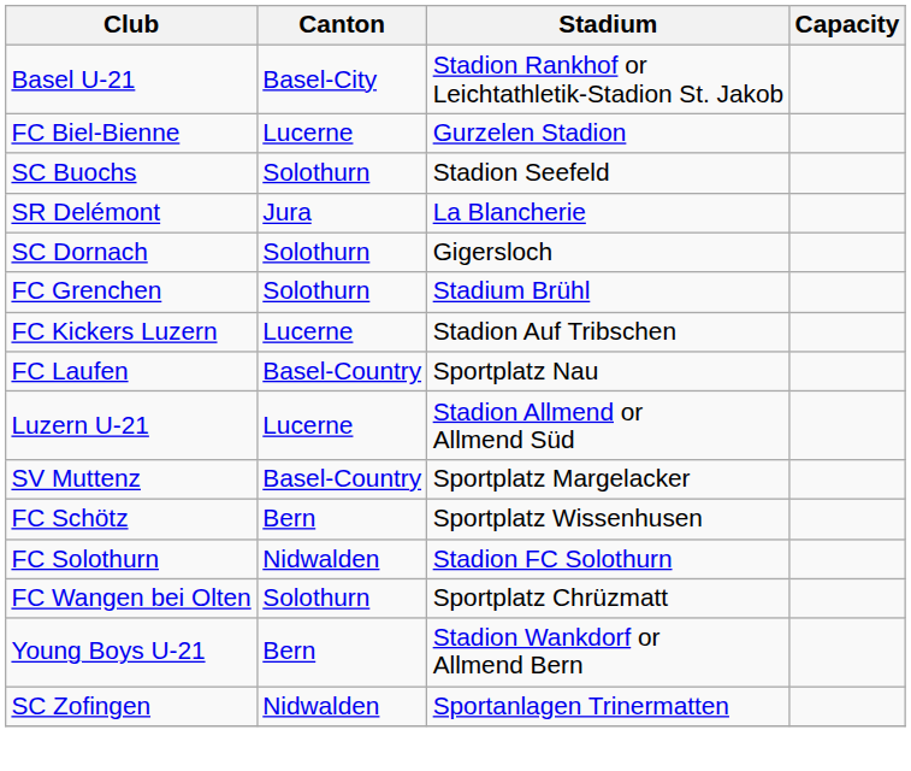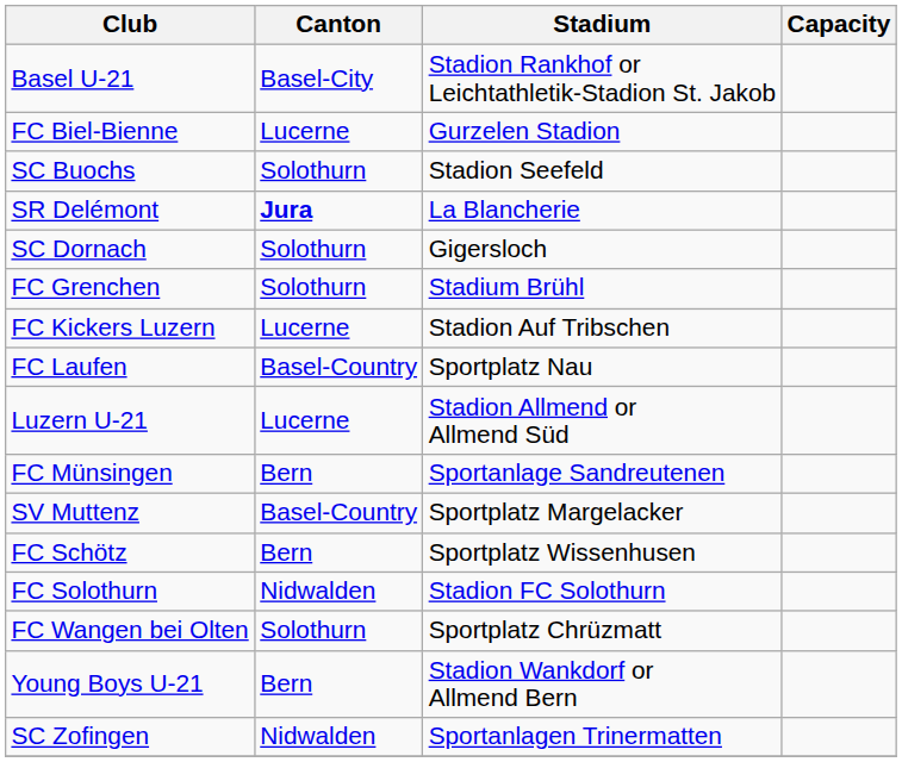SR Delémont | Canton: normal -> bold
+ row: FC Münsingen | Bern | Sportanlage Sandreutenen
